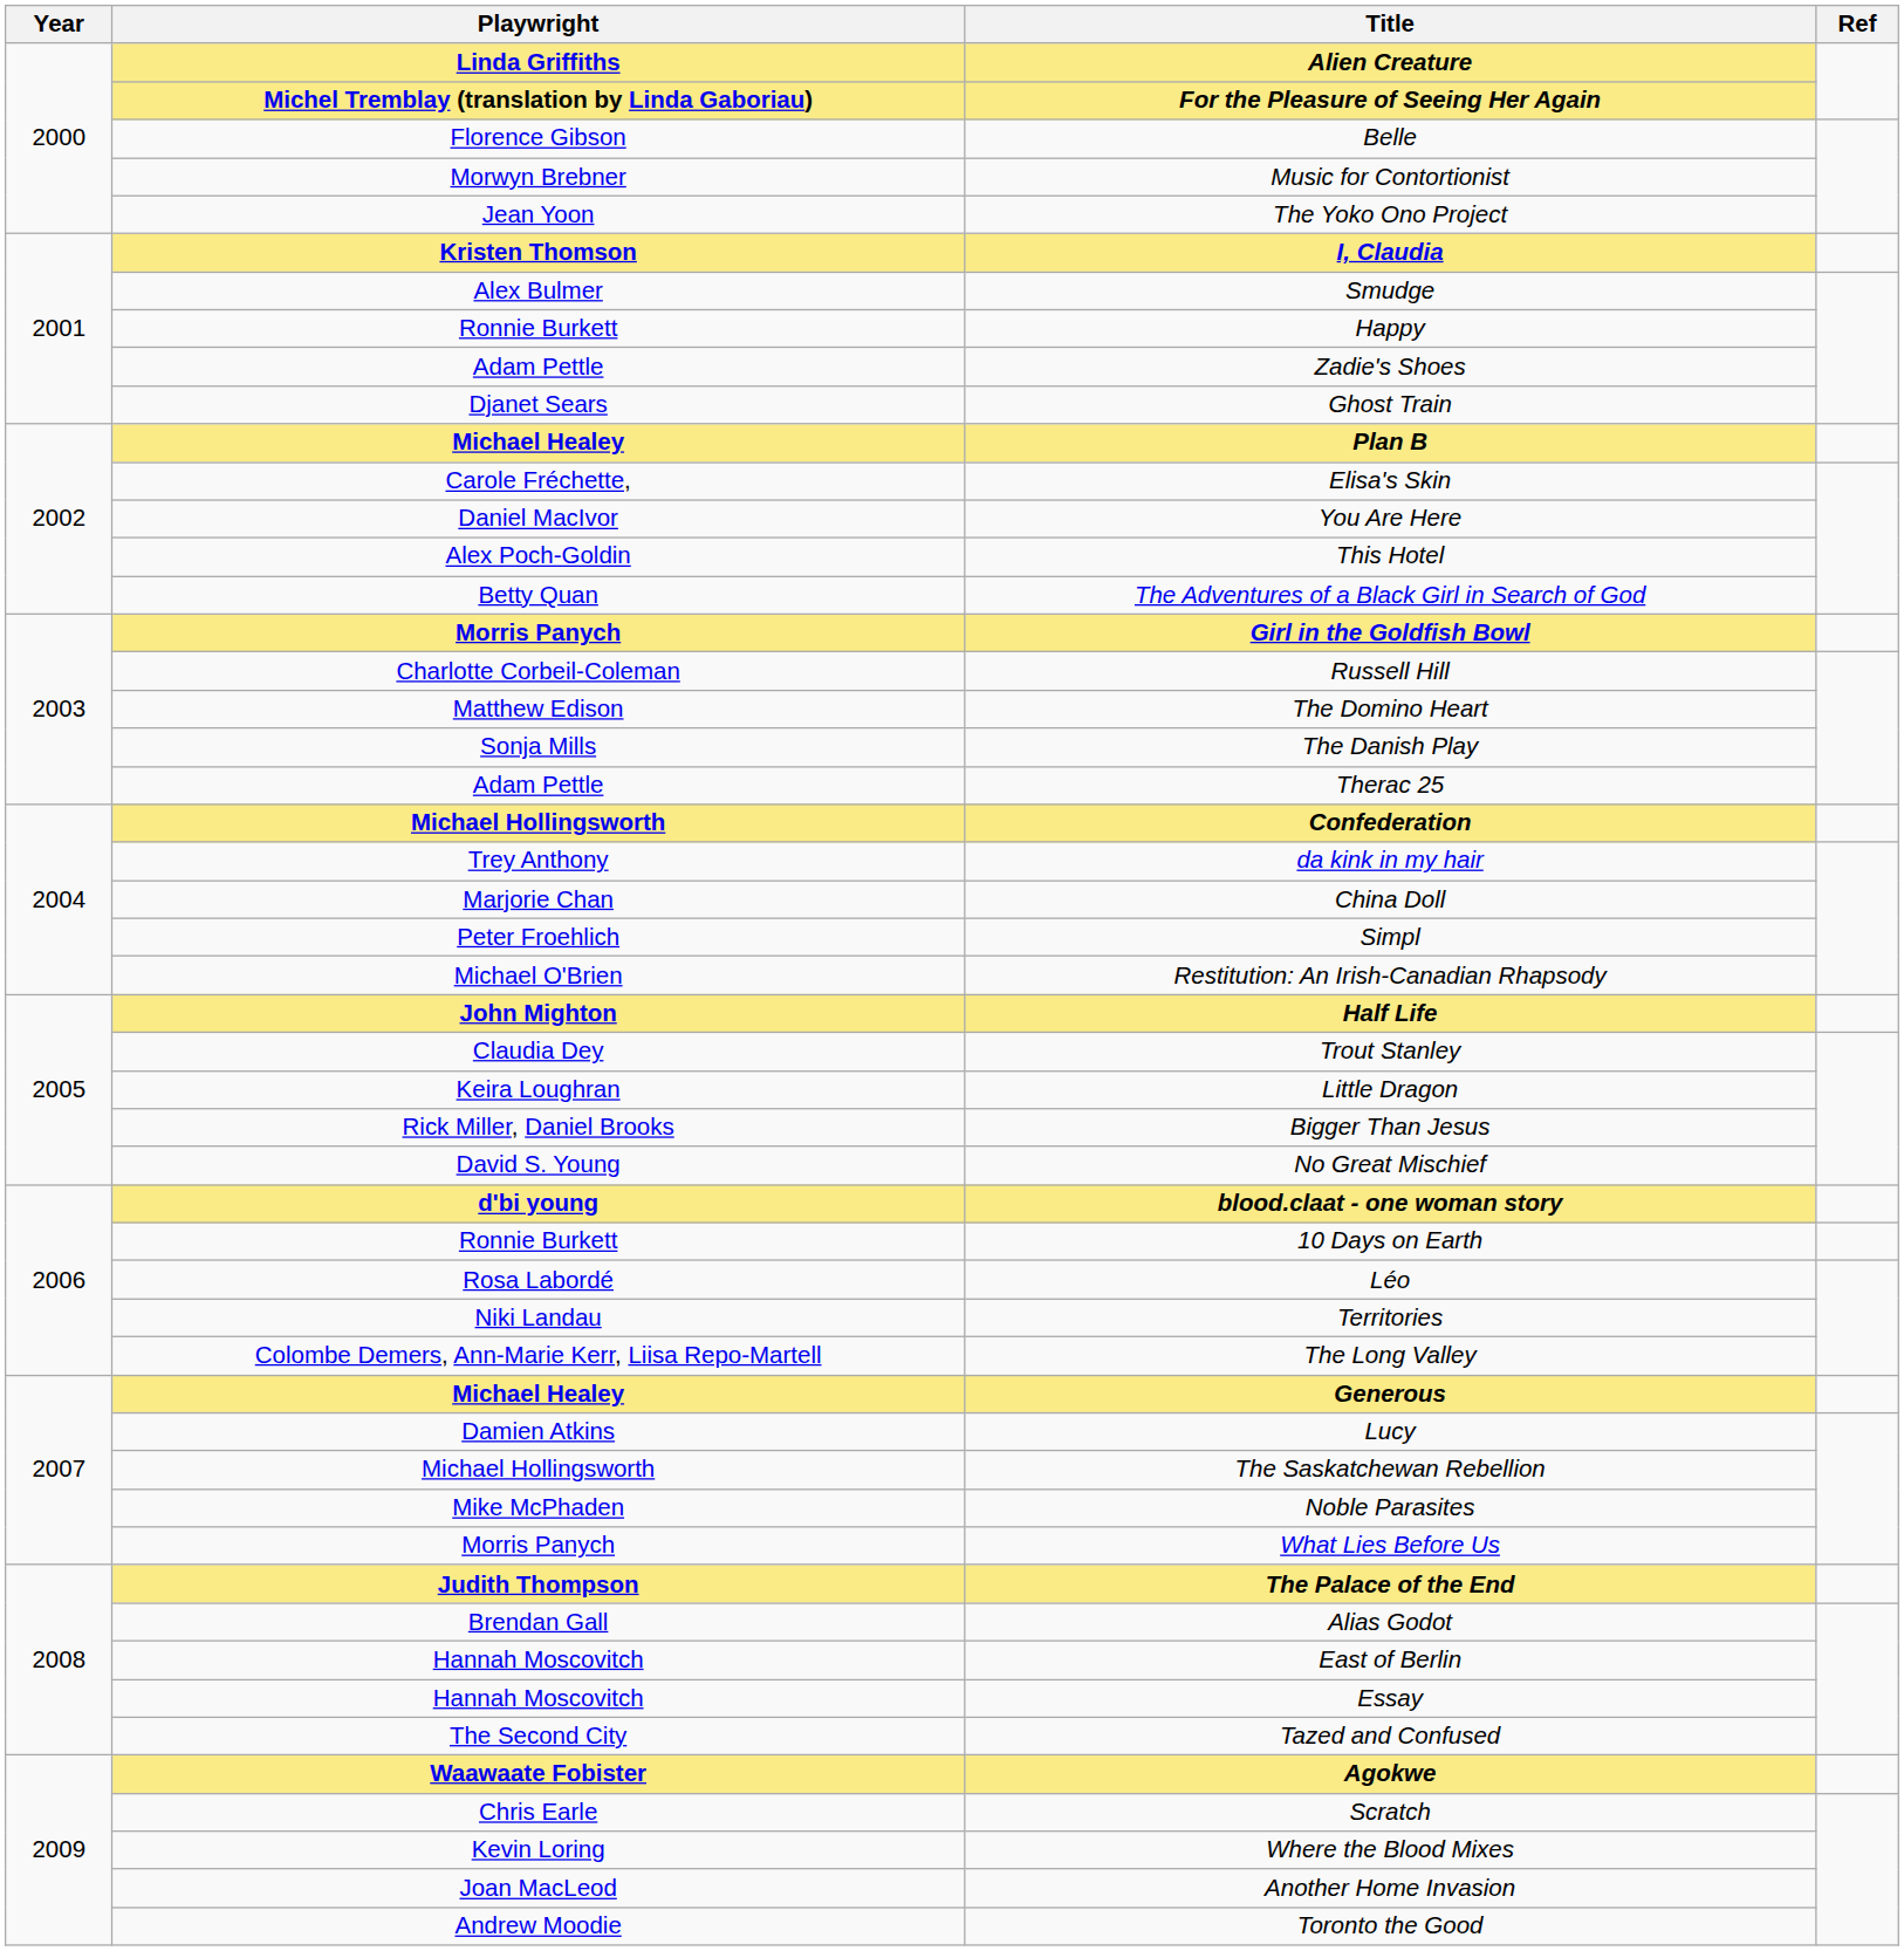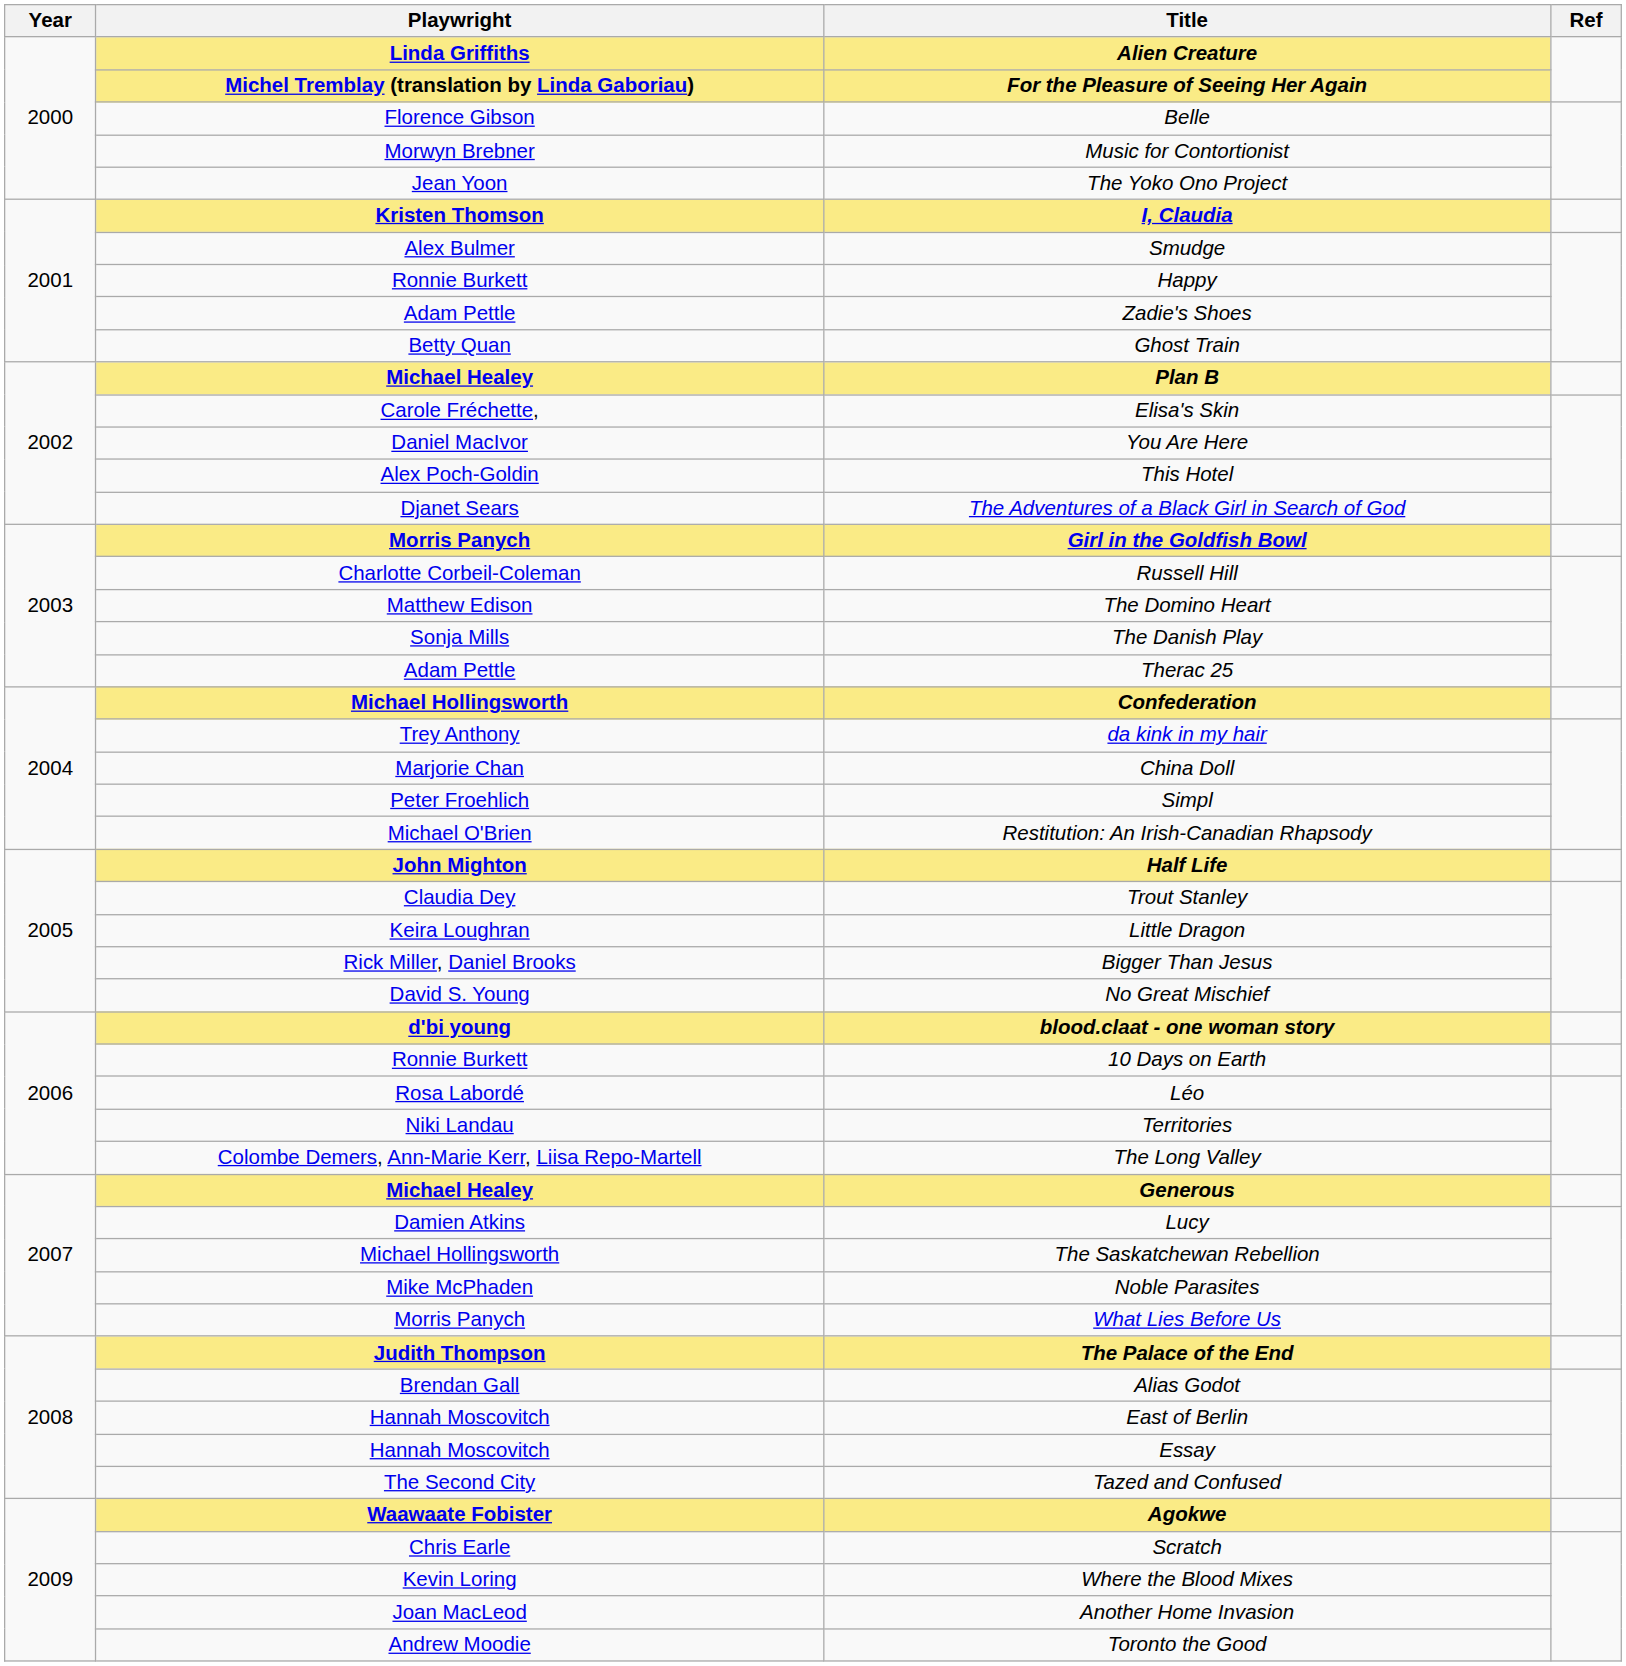Ghost Train | Playwright: Djanet Sears -> Betty Quan
The Adventures of a Black Girl in Search of God | Playwright: Betty Quan -> Djanet Sears
